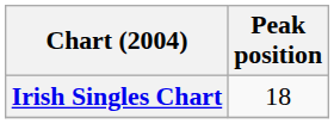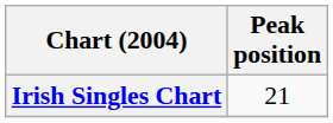Irish Singles Chart | Peak position: 18 -> 21
